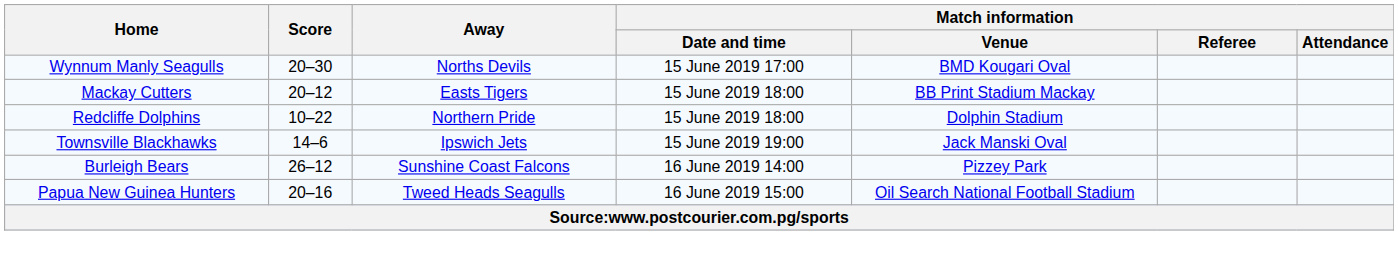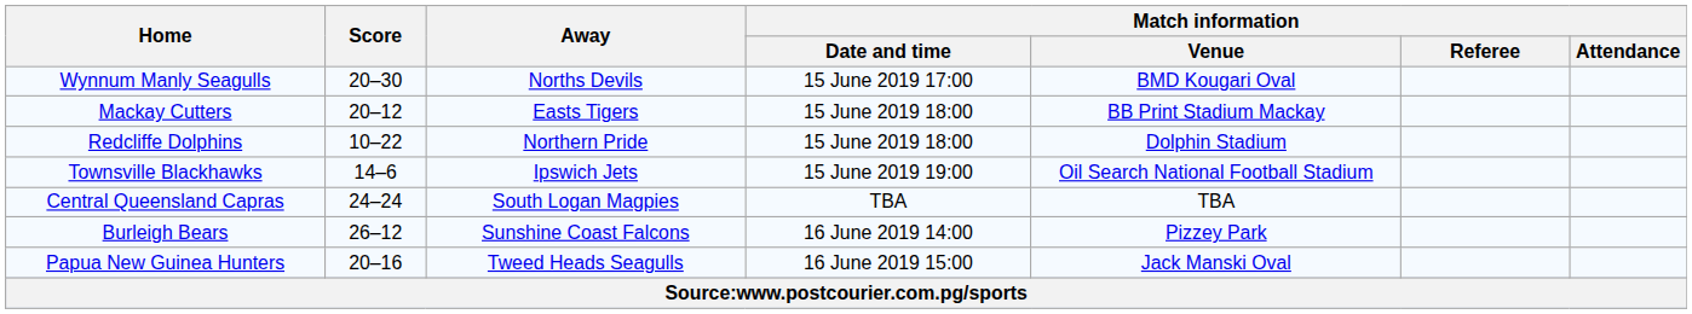Townsville Blackhawks | Match information / Venue: Jack Manski Oval -> Oil Search National Football Stadium
+ row: Central Queensland Capras | 24–24 | South Logan Magpies | TBA | TBA
Papua New Guinea Hunters | Match information / Venue: Oil Search National Football Stadium -> Jack Manski Oval
